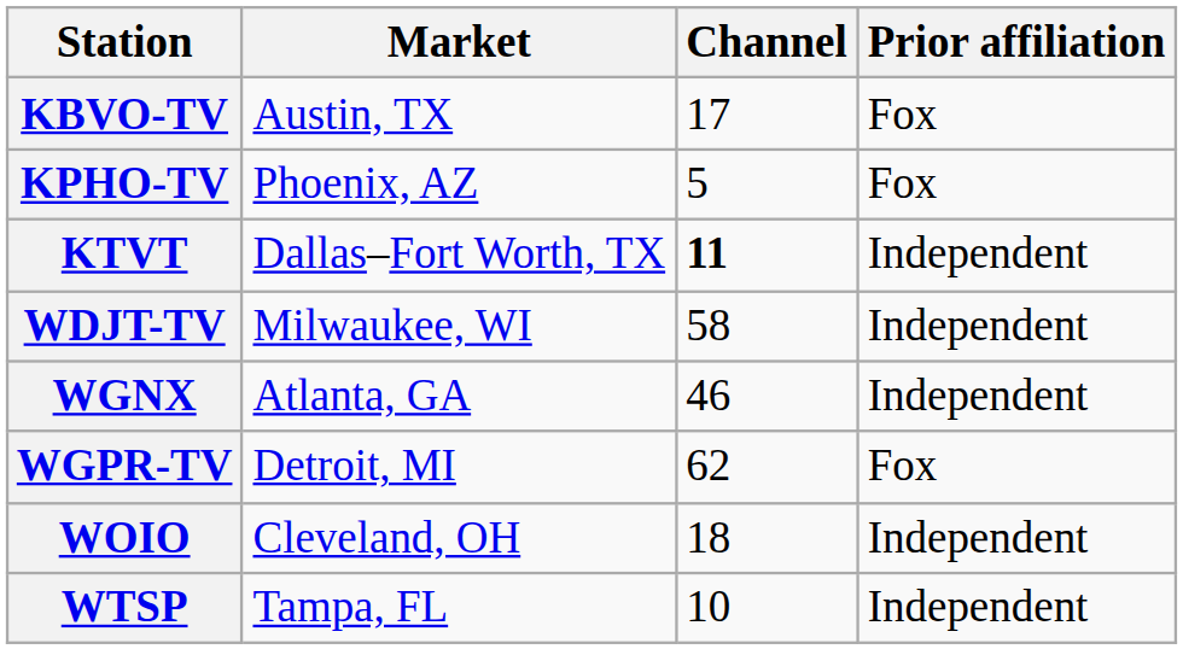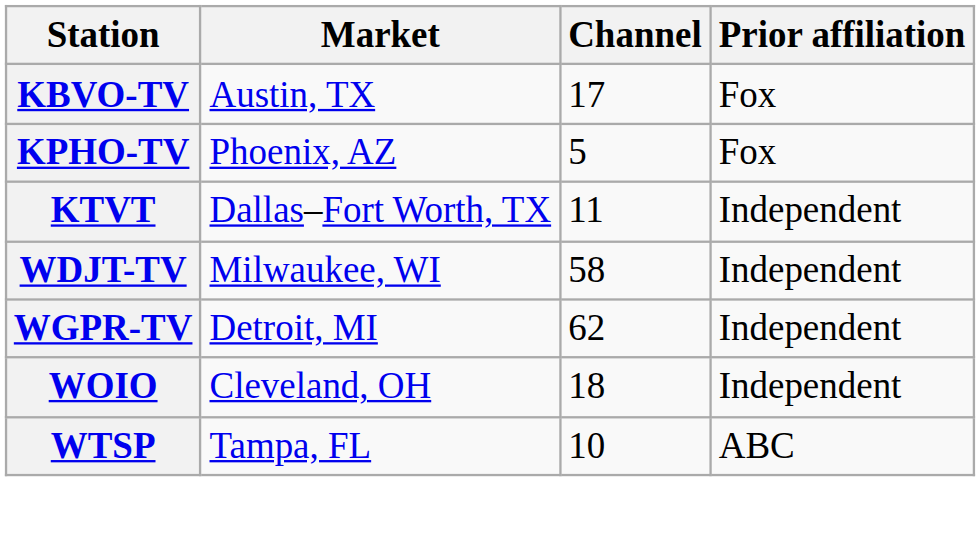KTVT | Channel: bold -> normal
- row: WGNX | Atlanta, GA | 46 | Independent
WGPR-TV | Prior affiliation: Fox -> Independent
WTSP | Prior affiliation: Independent -> ABC
